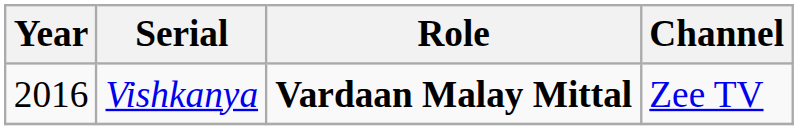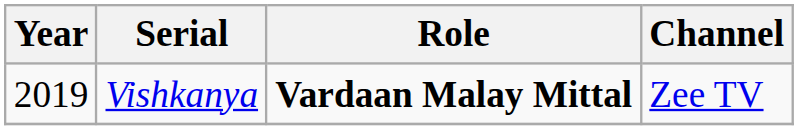Vishkanya | Year: 2016 -> 2019
